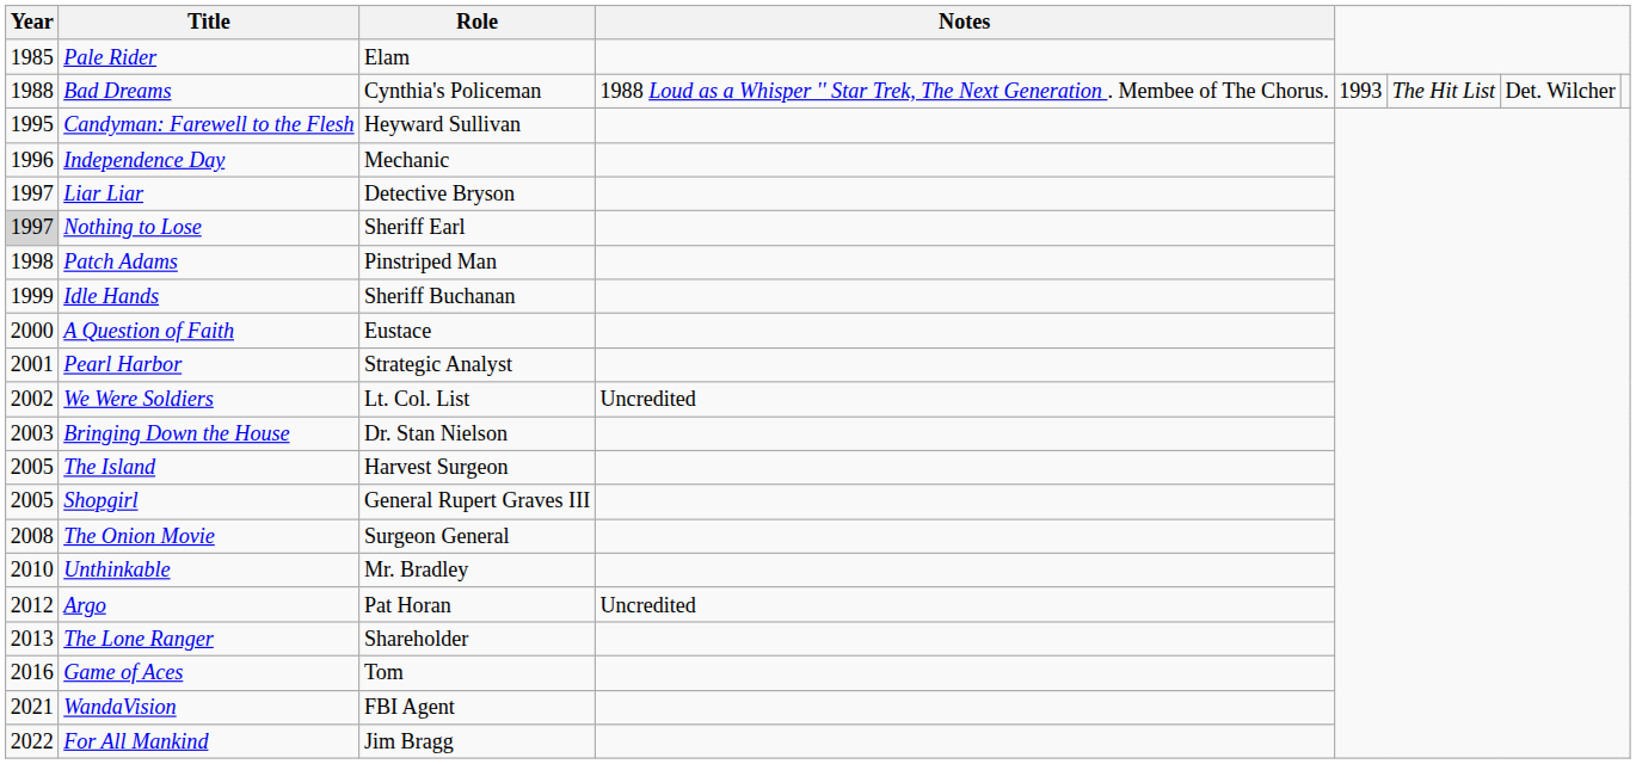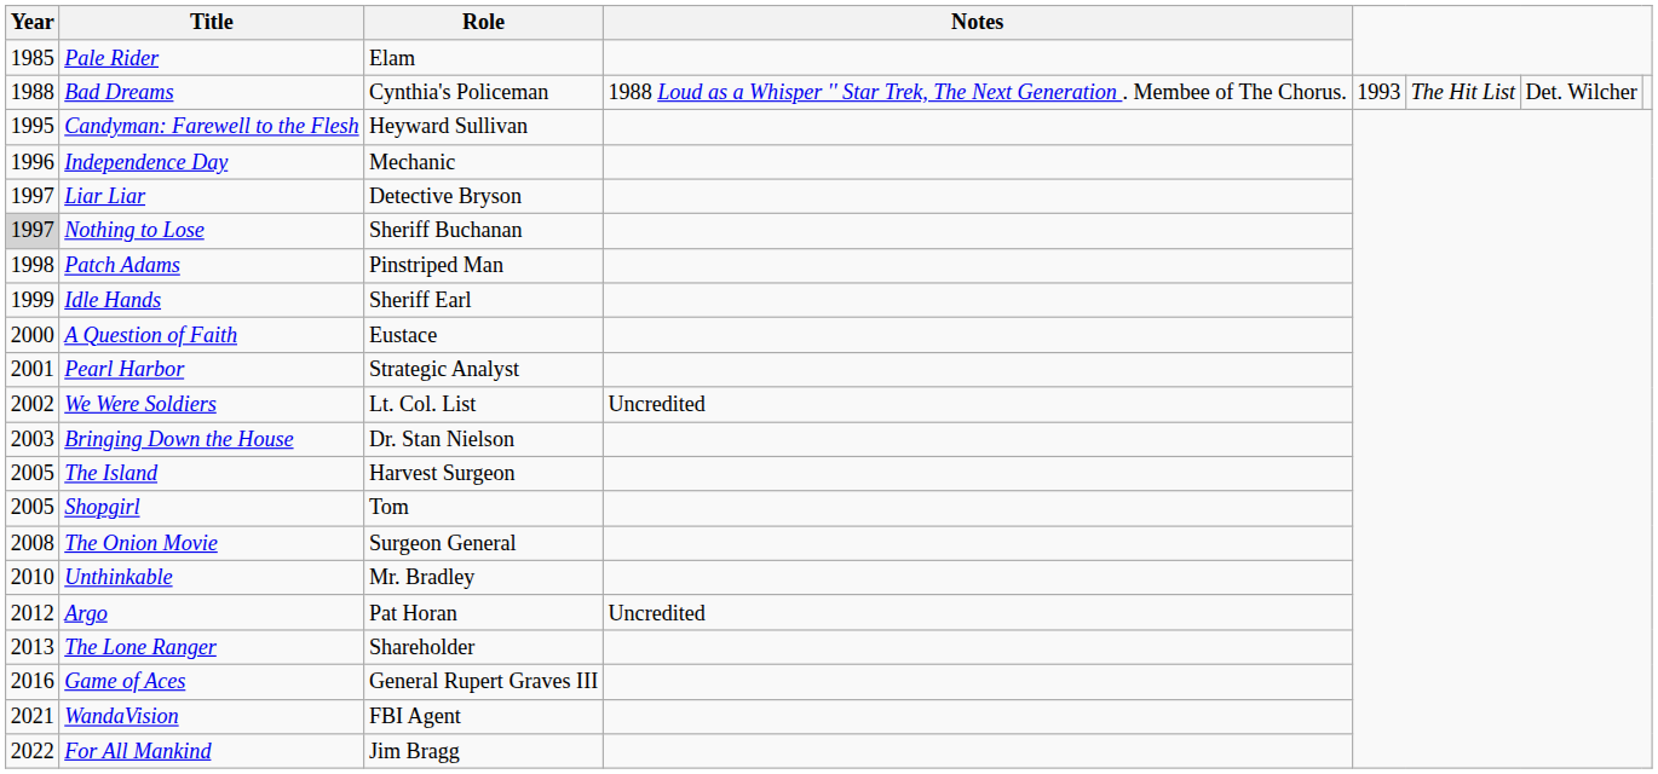Nothing to Lose | Role: Sheriff Earl -> Sheriff Buchanan
Idle Hands | Role: Sheriff Buchanan -> Sheriff Earl
Shopgirl | Role: General Rupert Graves III -> Tom
Game of Aces | Role: Tom -> General Rupert Graves III
